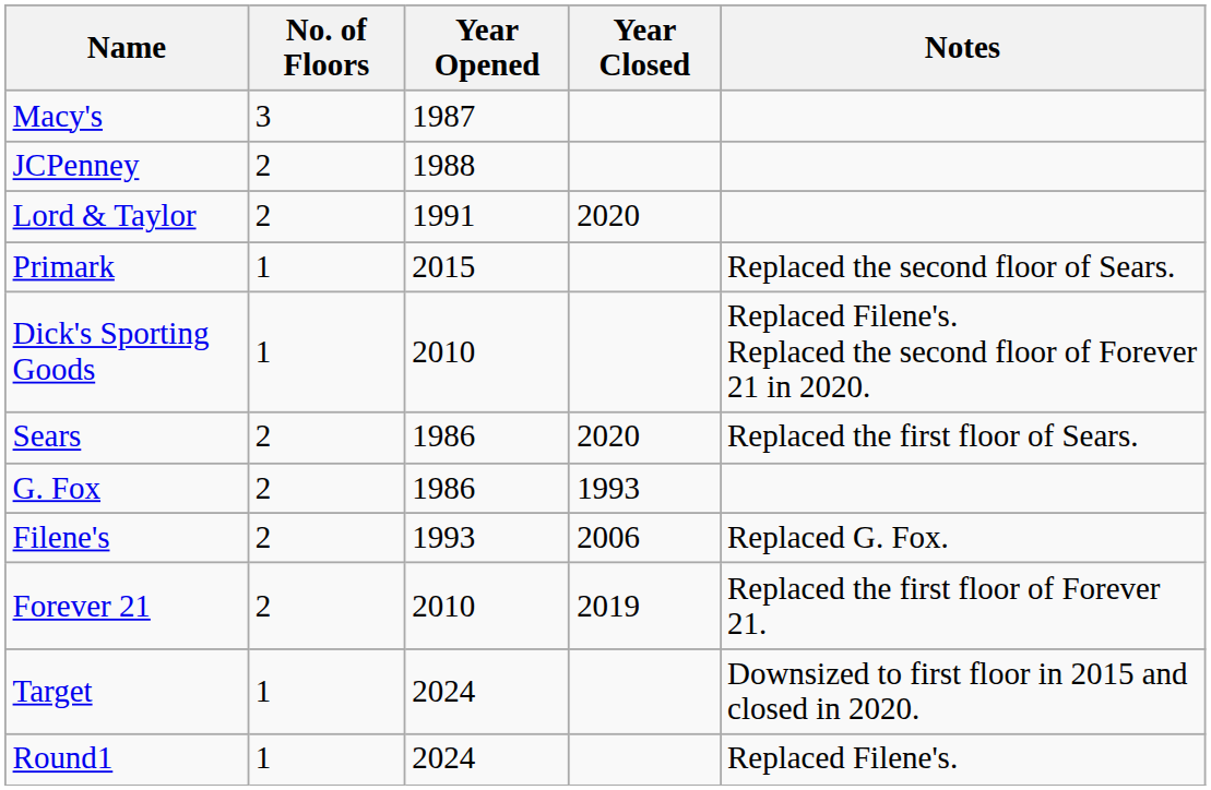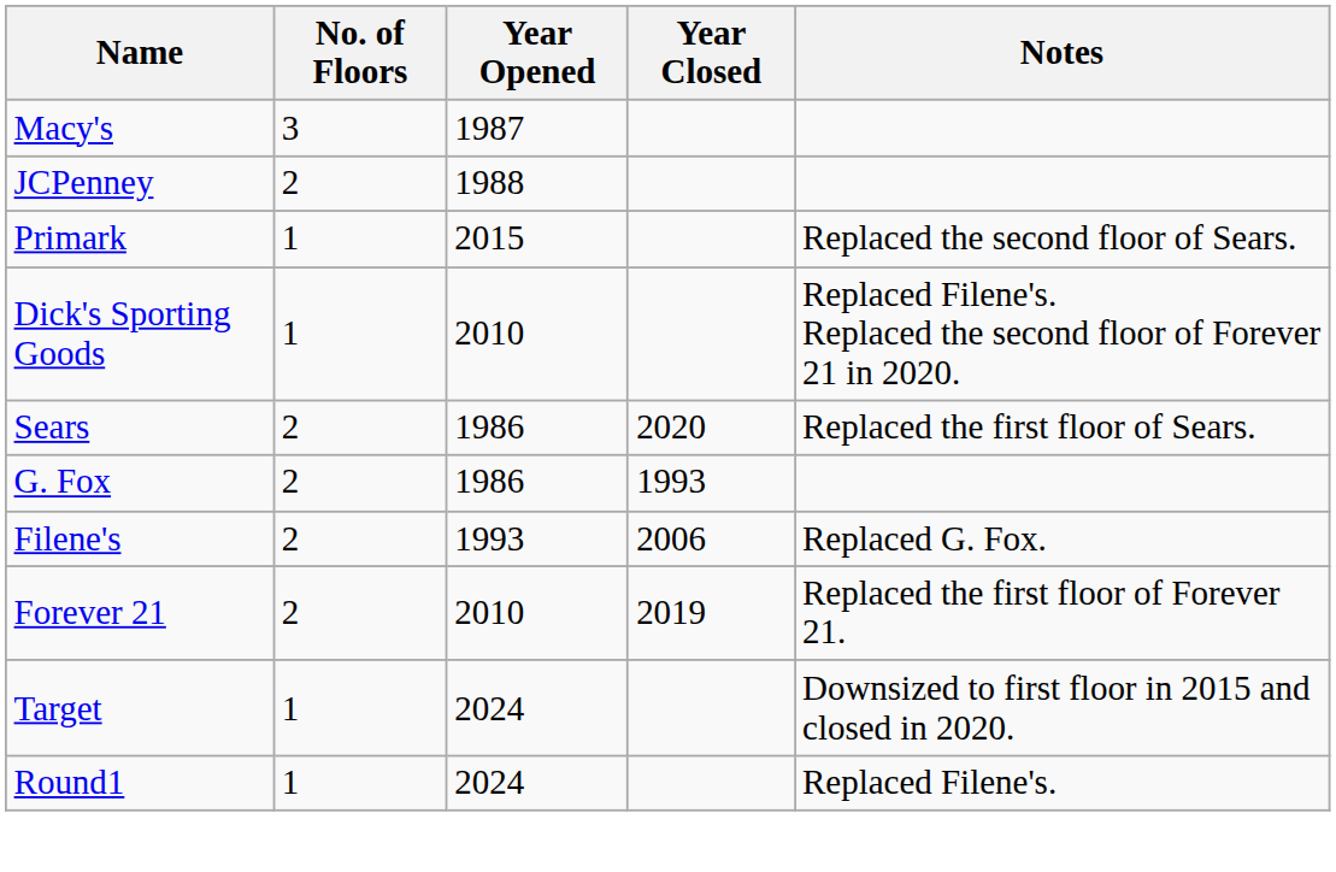- row: Lord & Taylor | 2 | 1991 | 2020
